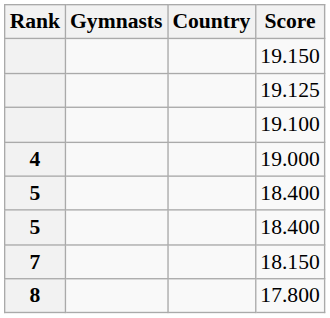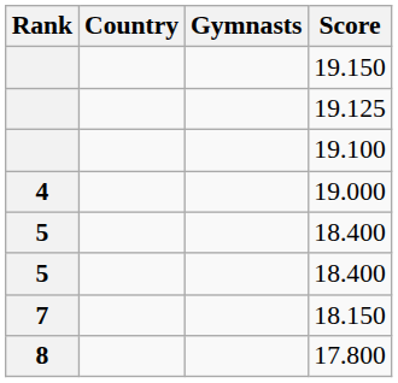columns swapped: Gymnasts <-> Country
